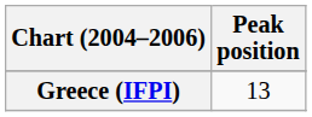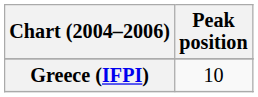Greece (IFPI) | Peak position: 13 -> 10
